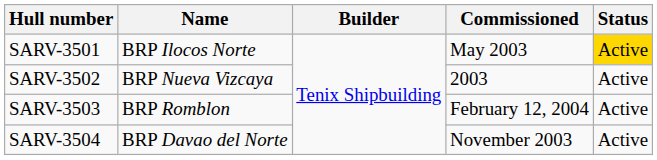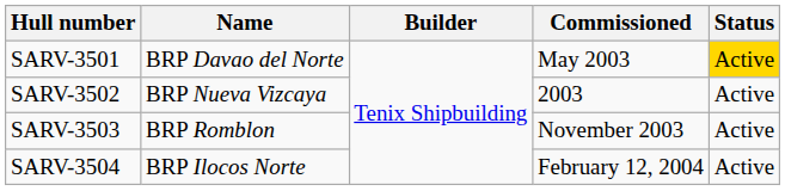SARV-3501 | Name: BRP Ilocos Norte -> BRP Davao del Norte
SARV-3503 | Commissioned: February 12, 2004 -> November 2003
SARV-3504 | Name: BRP Davao del Norte -> BRP Ilocos Norte
SARV-3504 | Commissioned: November 2003 -> February 12, 2004
